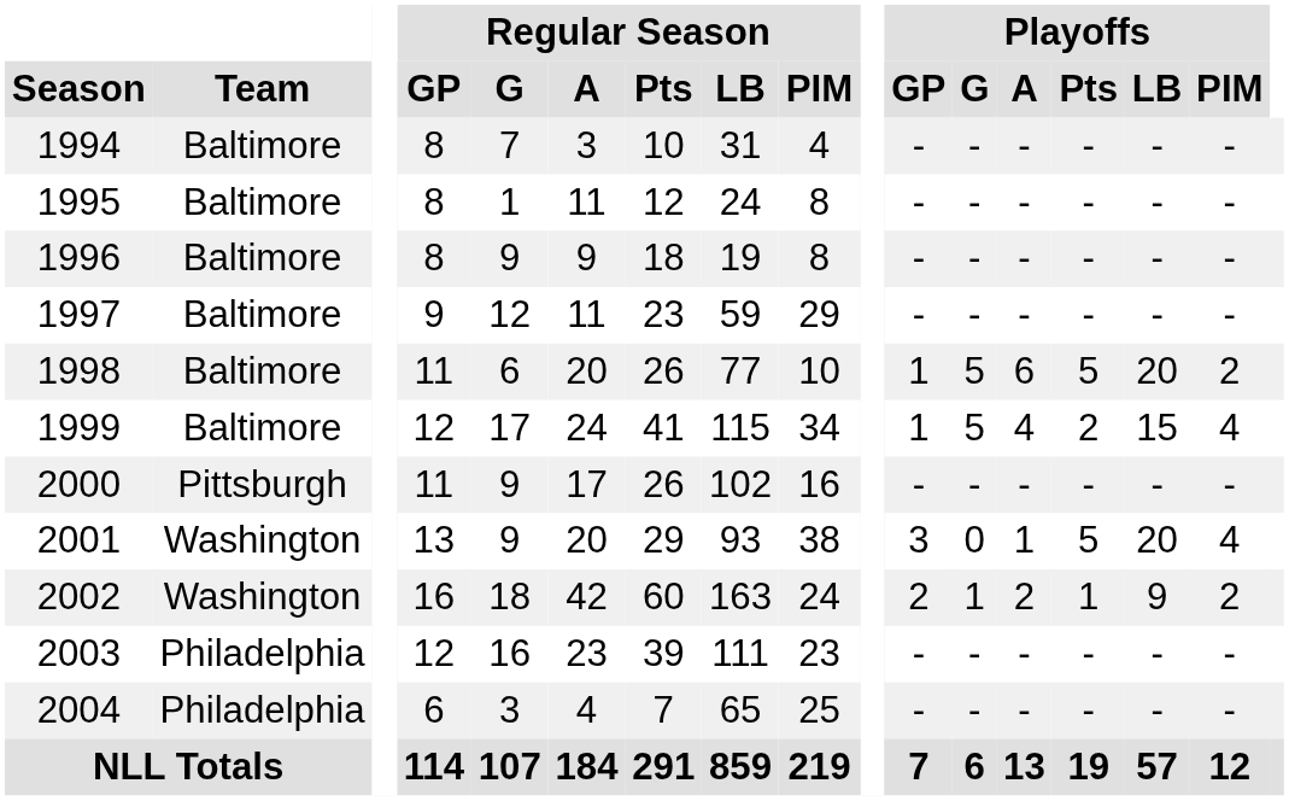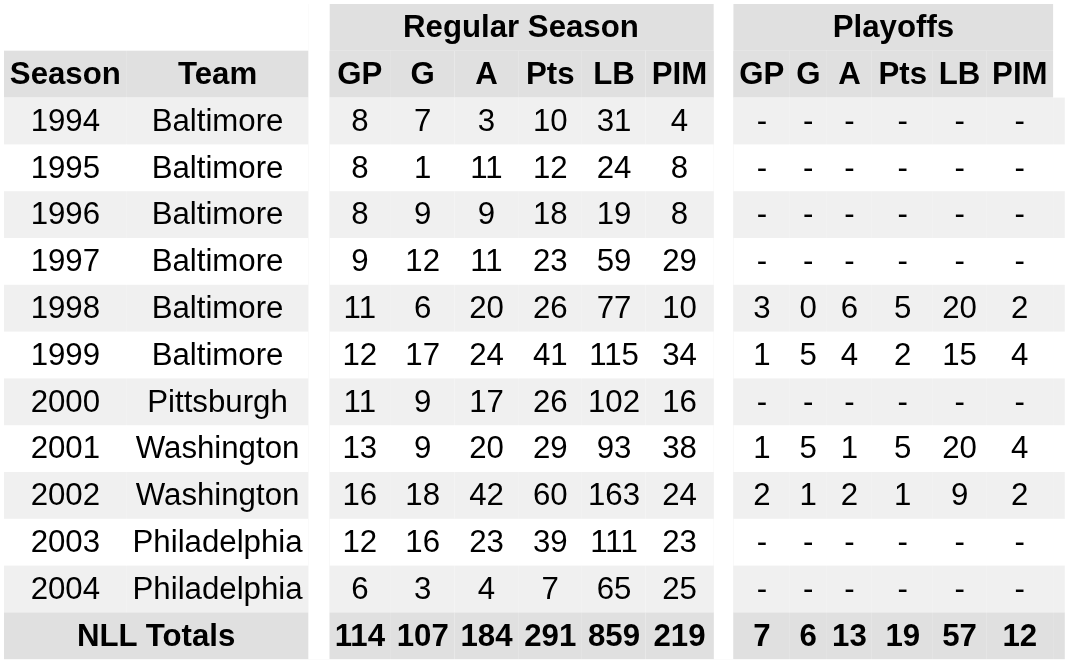1998 | Playoffs / GP: 1 -> 3
1998 | Playoffs / G: 5 -> 0
2001 | Playoffs / GP: 3 -> 1
2001 | Playoffs / G: 0 -> 5
